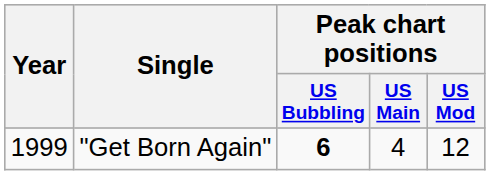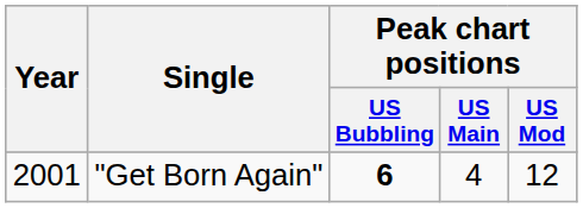"Get Born Again" | Year: 1999 -> 2001
